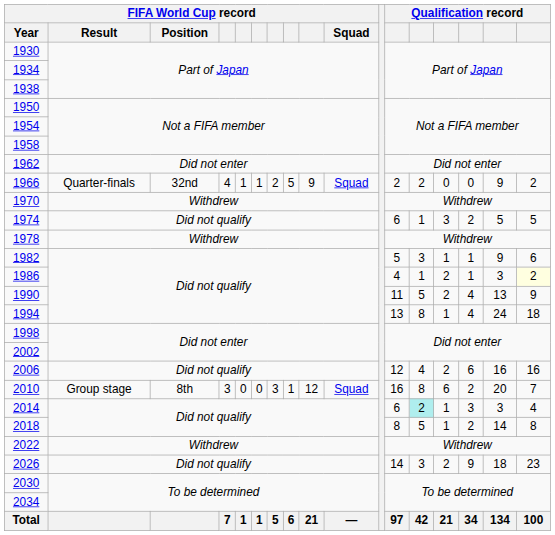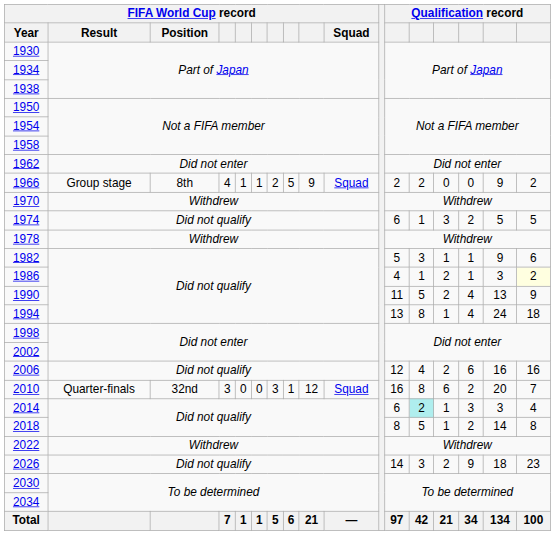1966 | FIFA World Cup record / Result: Quarter-finals -> Group stage
1966 | FIFA World Cup record / Position: 32nd -> 8th
2010 | FIFA World Cup record / Result: Group stage -> Quarter-finals
2010 | FIFA World Cup record / Position: 8th -> 32nd
